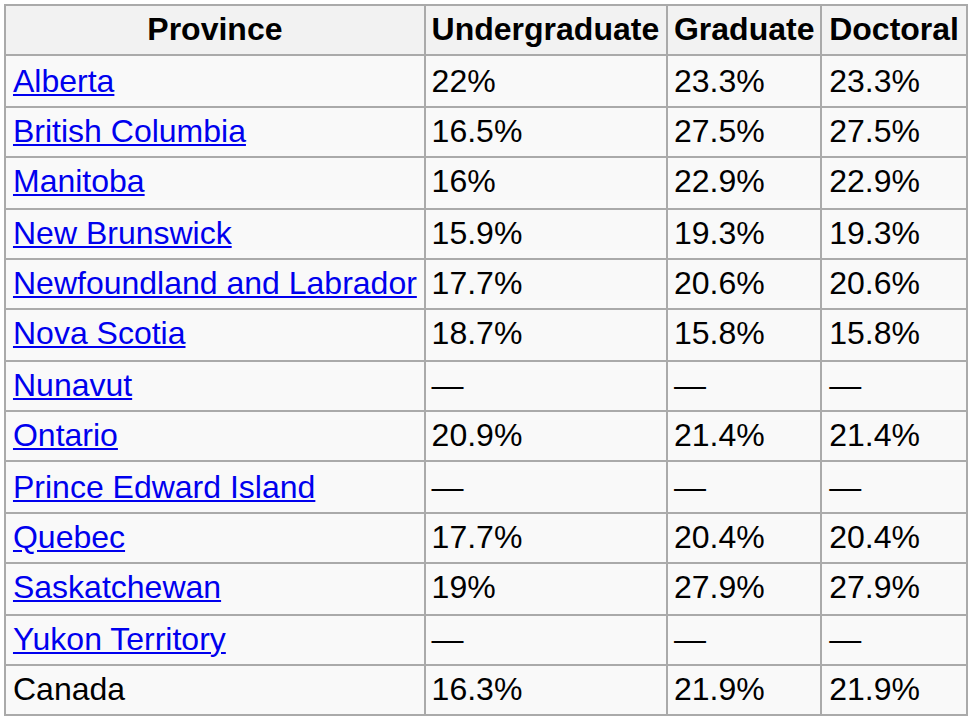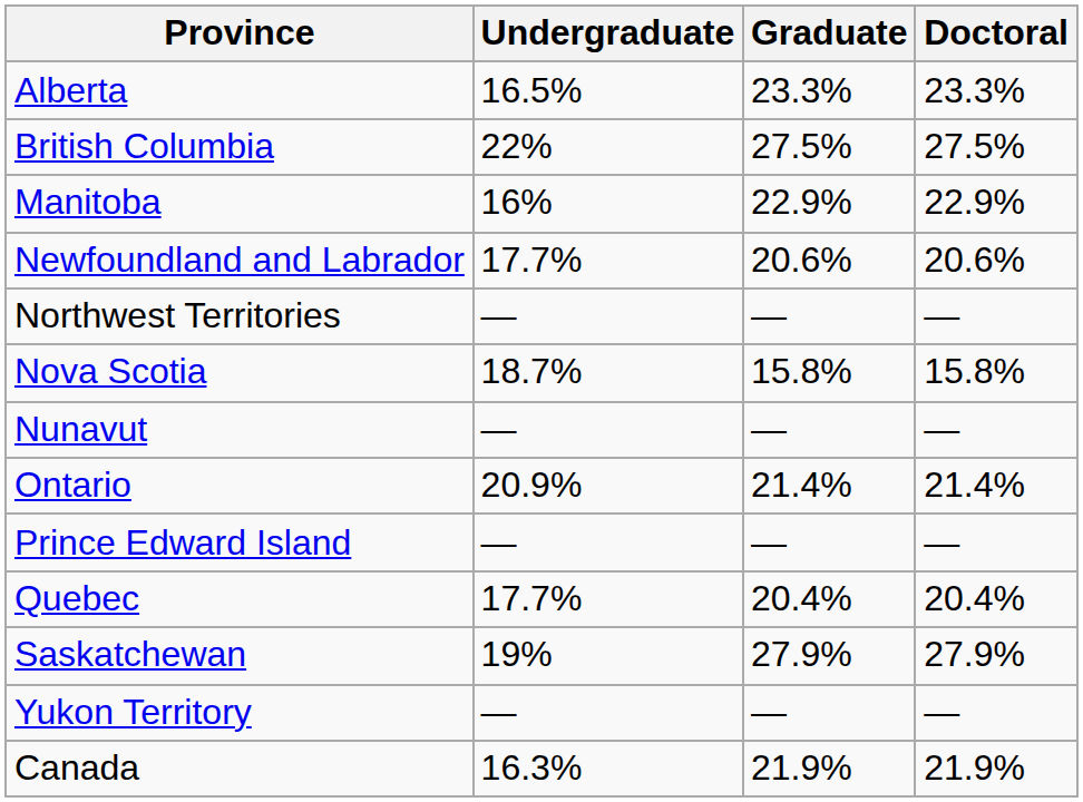Alberta | Undergraduate: 22% -> 16.5%
British Columbia | Undergraduate: 16.5% -> 22%
- row: New Brunswick | 15.9% | 19.3% | 19.3%
+ row: Northwest Territories | — | — | —
